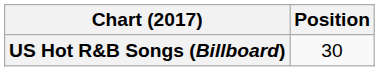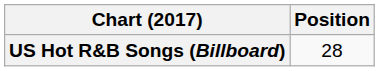US Hot R&B Songs (Billboard) | Position: 30 -> 28
